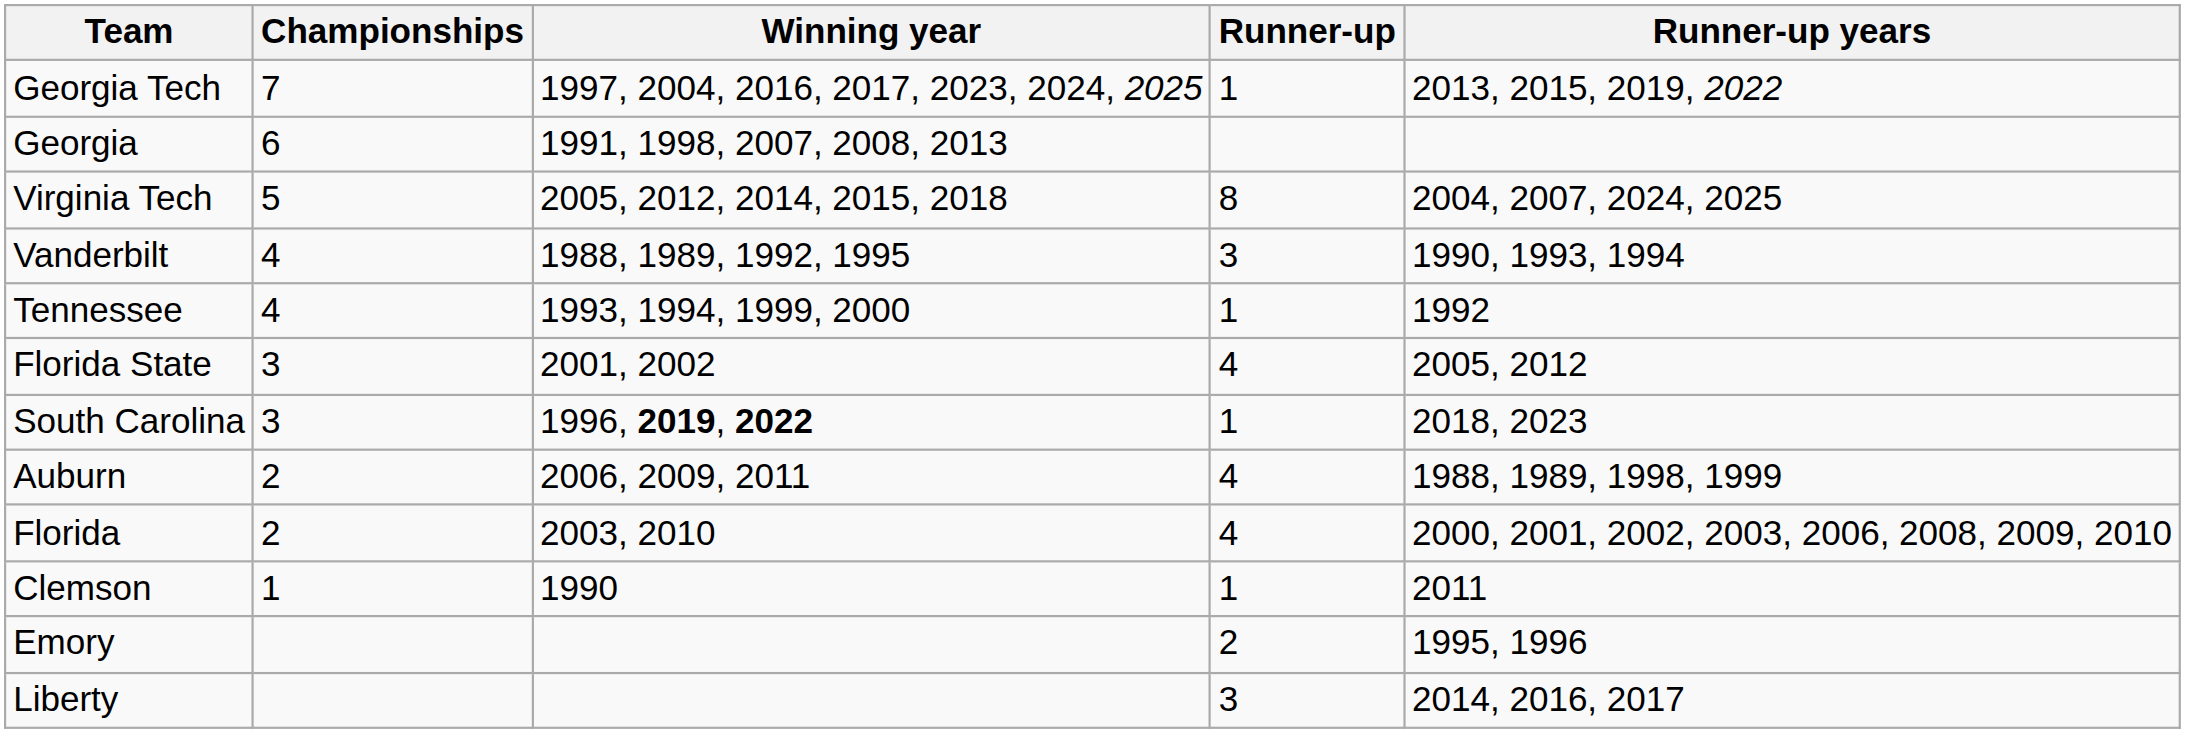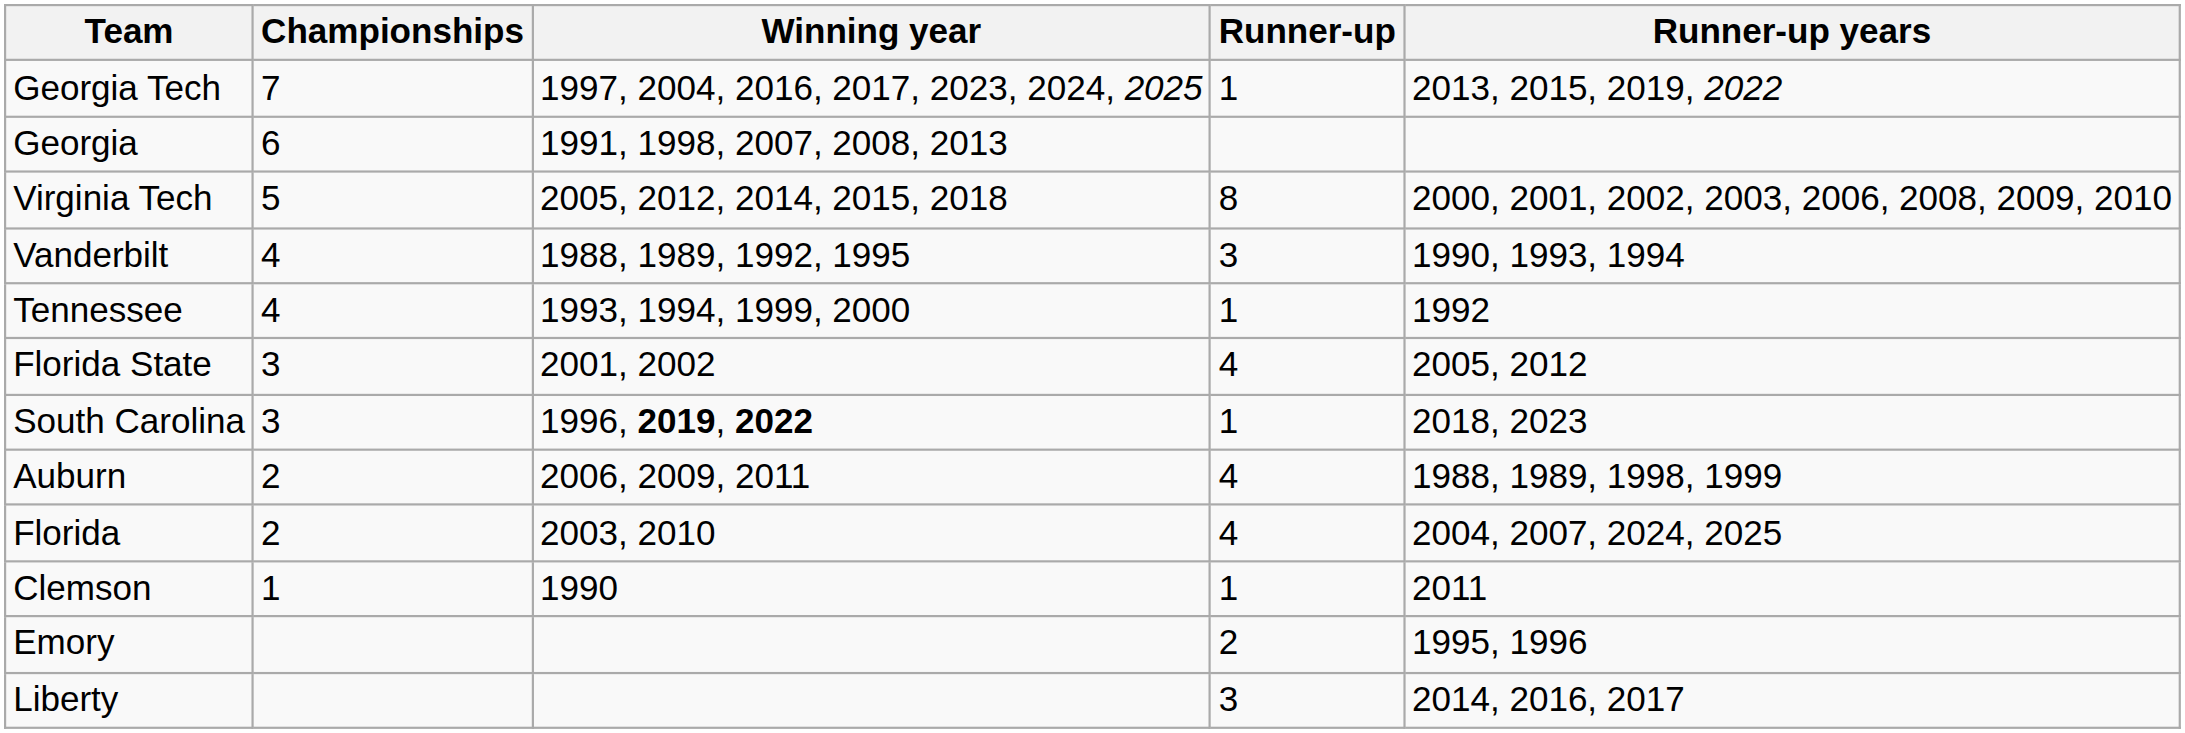Virginia Tech | Runner-up years: 2004, 2007, 2024, 2025 -> 2000, 2001, 2002, 2003, 2006, 2008, 2009, 2010
Florida | Runner-up years: 2000, 2001, 2002, 2003, 2006, 2008, 2009, 2010 -> 2004, 2007, 2024, 2025
